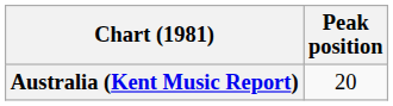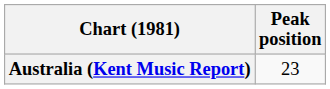Australia (Kent Music Report) | Peak position: 20 -> 23
